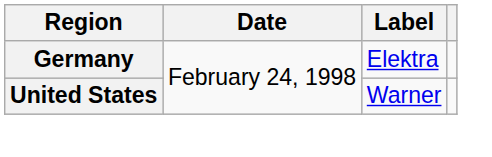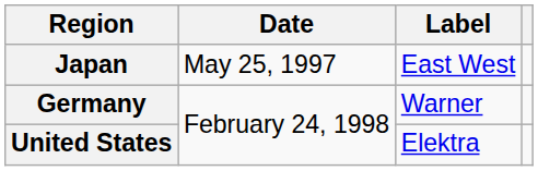+ row: Japan | May 25, 1997 | East West
Germany | Label: Elektra -> Warner
United States | Label: Warner -> Elektra
